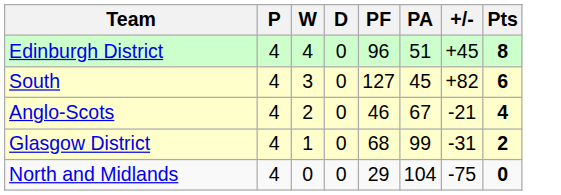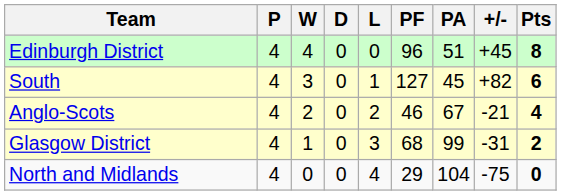+ column: L | 0 | 1 | 2 | 3 | 4
